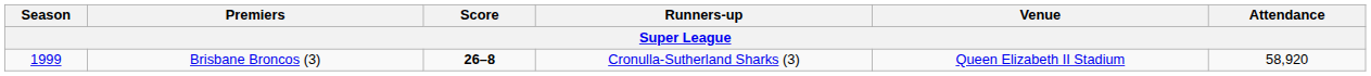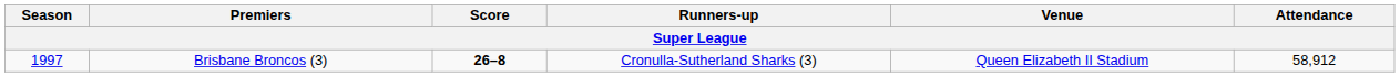Brisbane Broncos (3) | Season: 1999 -> 1997
Brisbane Broncos (3) | Attendance: 58,920 -> 58,912
